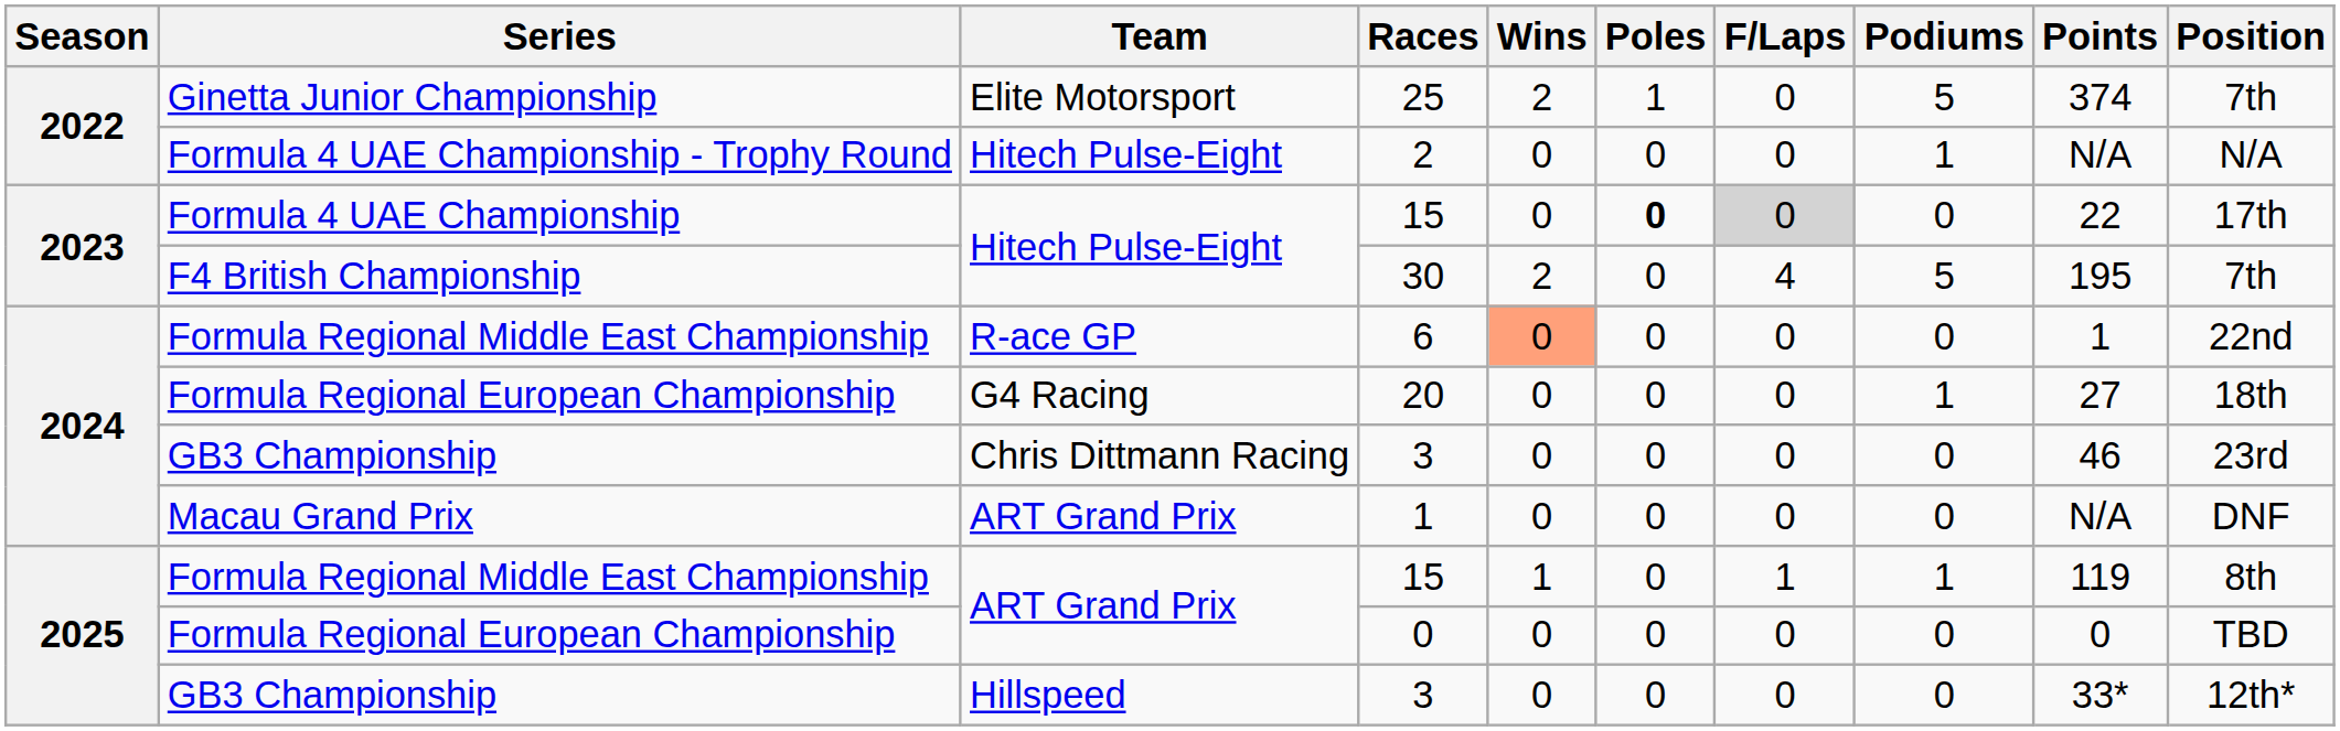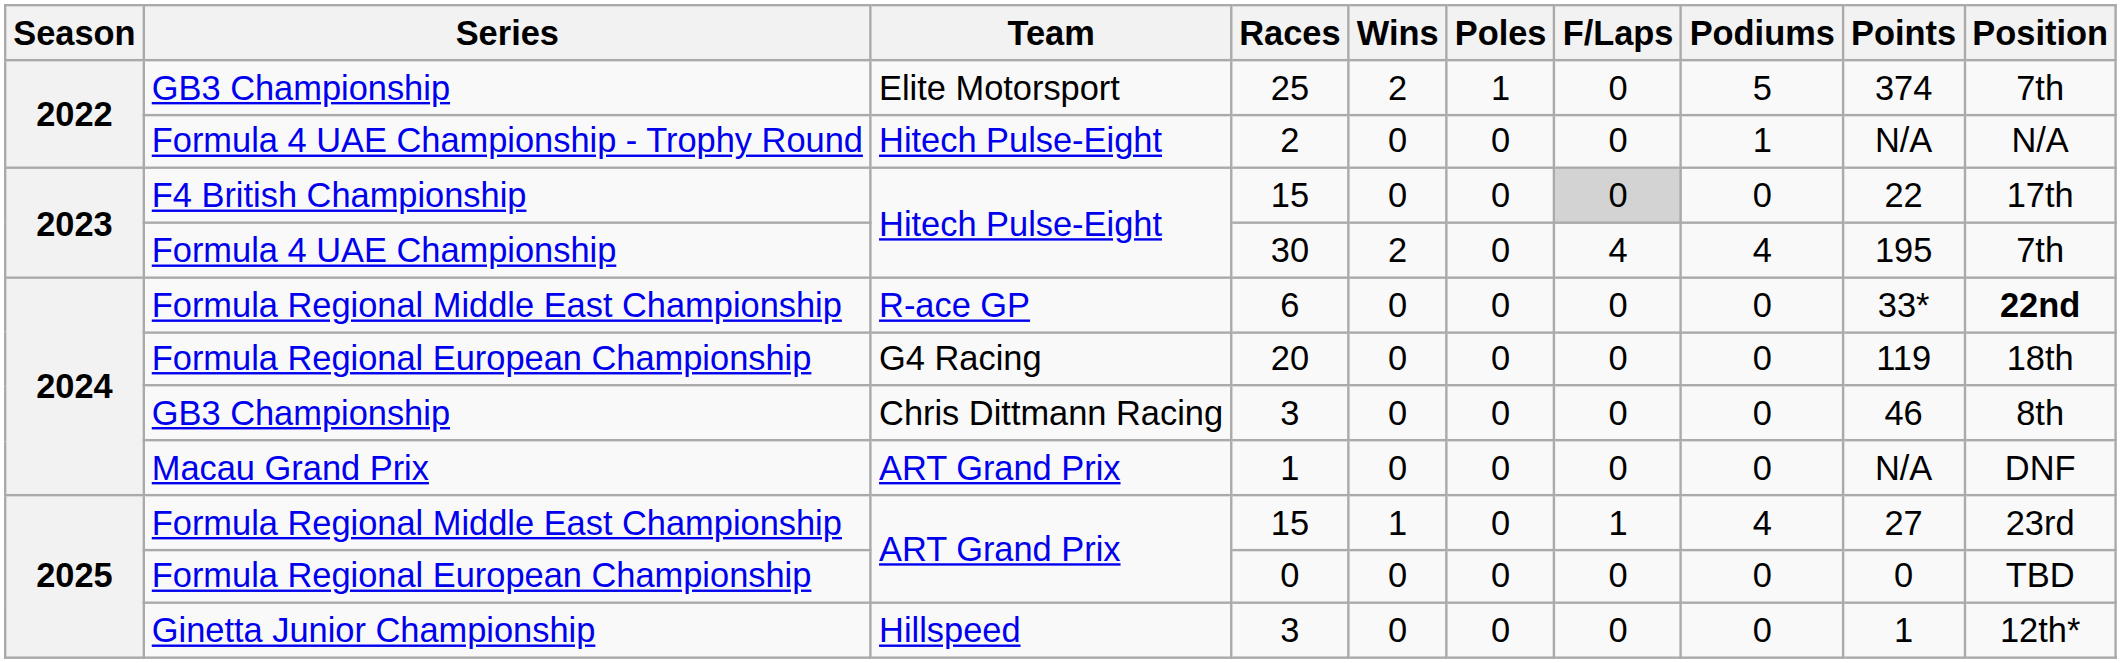25 | Series: Ginetta Junior Championship -> GB3 Championship
Hitech Pulse-Eight / 15 | Series: Formula 4 UAE Championship -> F4 British Championship
Hitech Pulse-Eight / 15 | Poles: bold -> normal
30 | Series: F4 British Championship -> Formula 4 UAE Championship
30 | Podiums: 5 -> 4
6 | Wins: lightsalmon background -> no background
6 | Points: 1 -> 33*
6 | Position: normal -> bold
20 | Podiums: 1 -> 0
20 | Points: 27 -> 119
Chris Dittmann Racing / 3 | Position: 23rd -> 8th
ART Grand Prix / 15 | Podiums: 1 -> 4
ART Grand Prix / 15 | Points: 119 -> 27
ART Grand Prix / 15 | Position: 8th -> 23rd
Hillspeed / 3 | Series: GB3 Championship -> Ginetta Junior Championship
Hillspeed / 3 | Points: 33* -> 1
